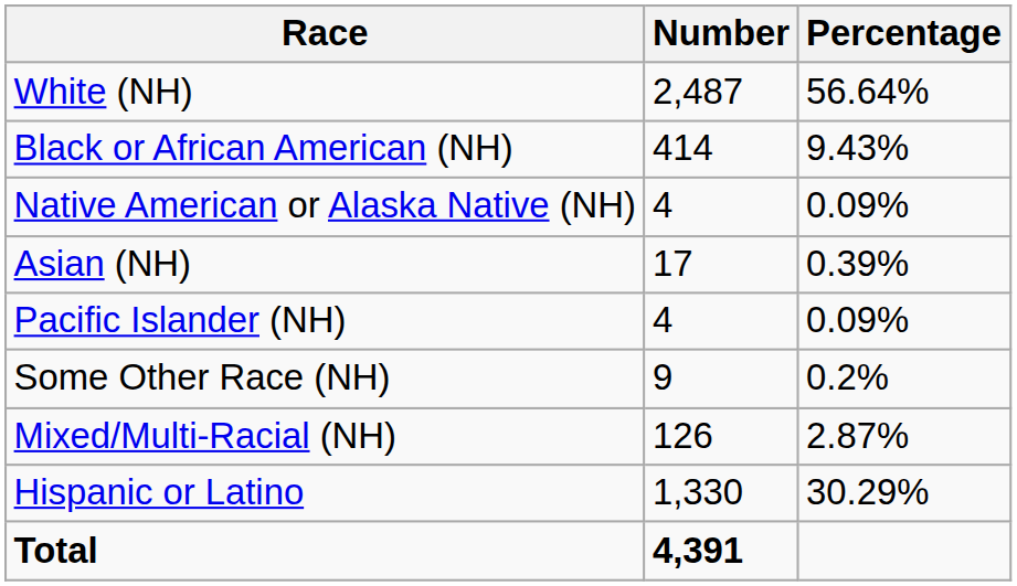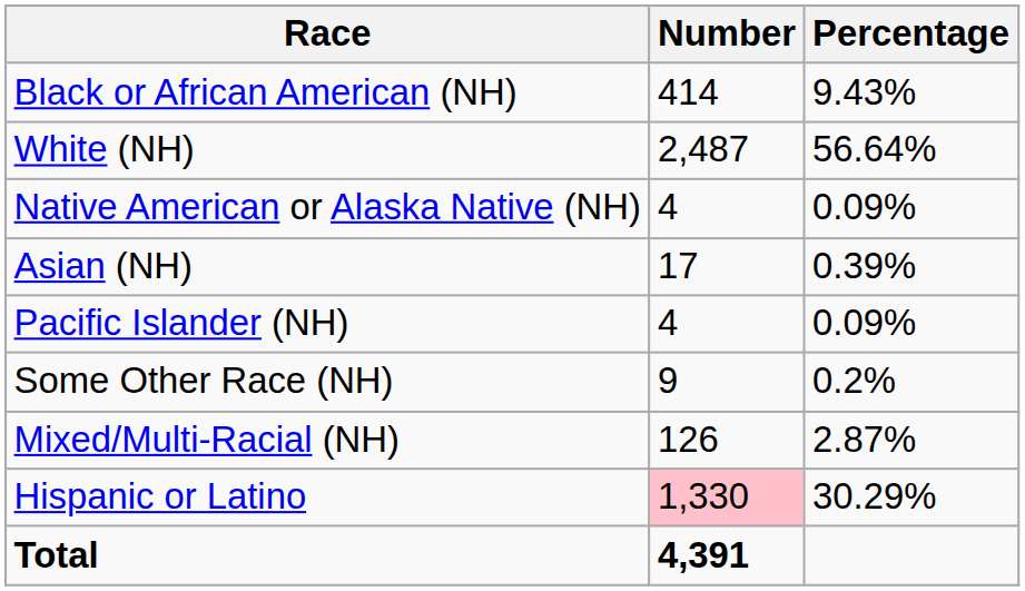rows swapped: White (NH) <-> Black or African American (NH)
Hispanic or Latino | Number: no background -> pink background
